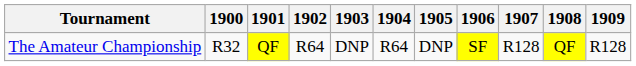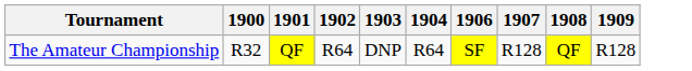- column: 1905 | DNP
